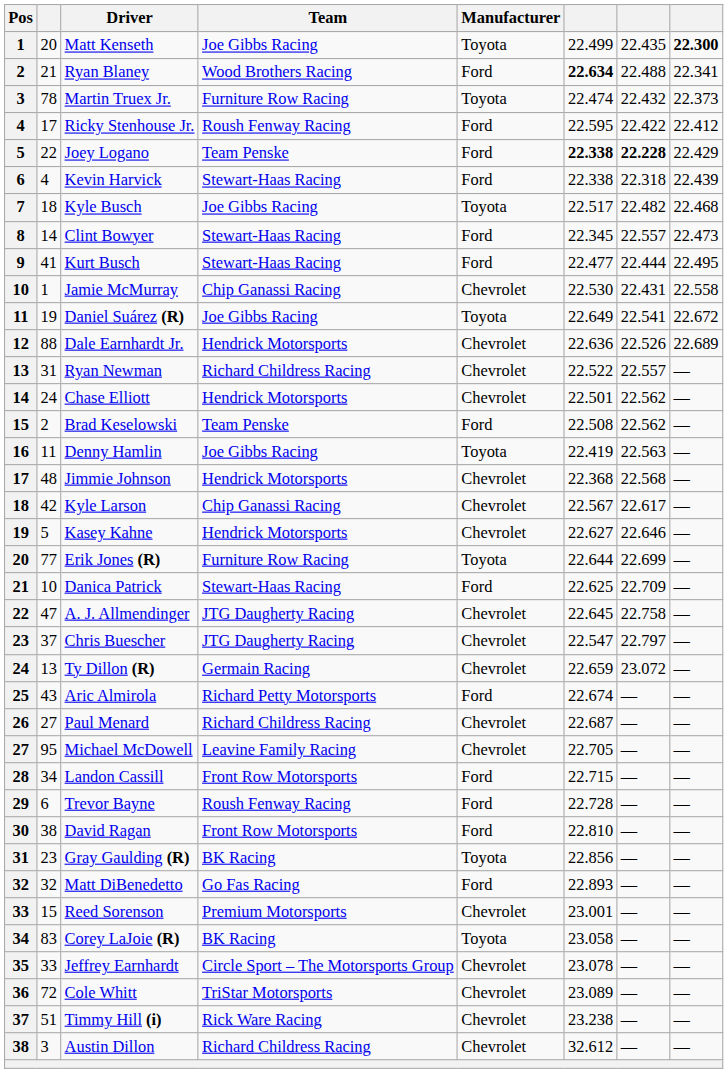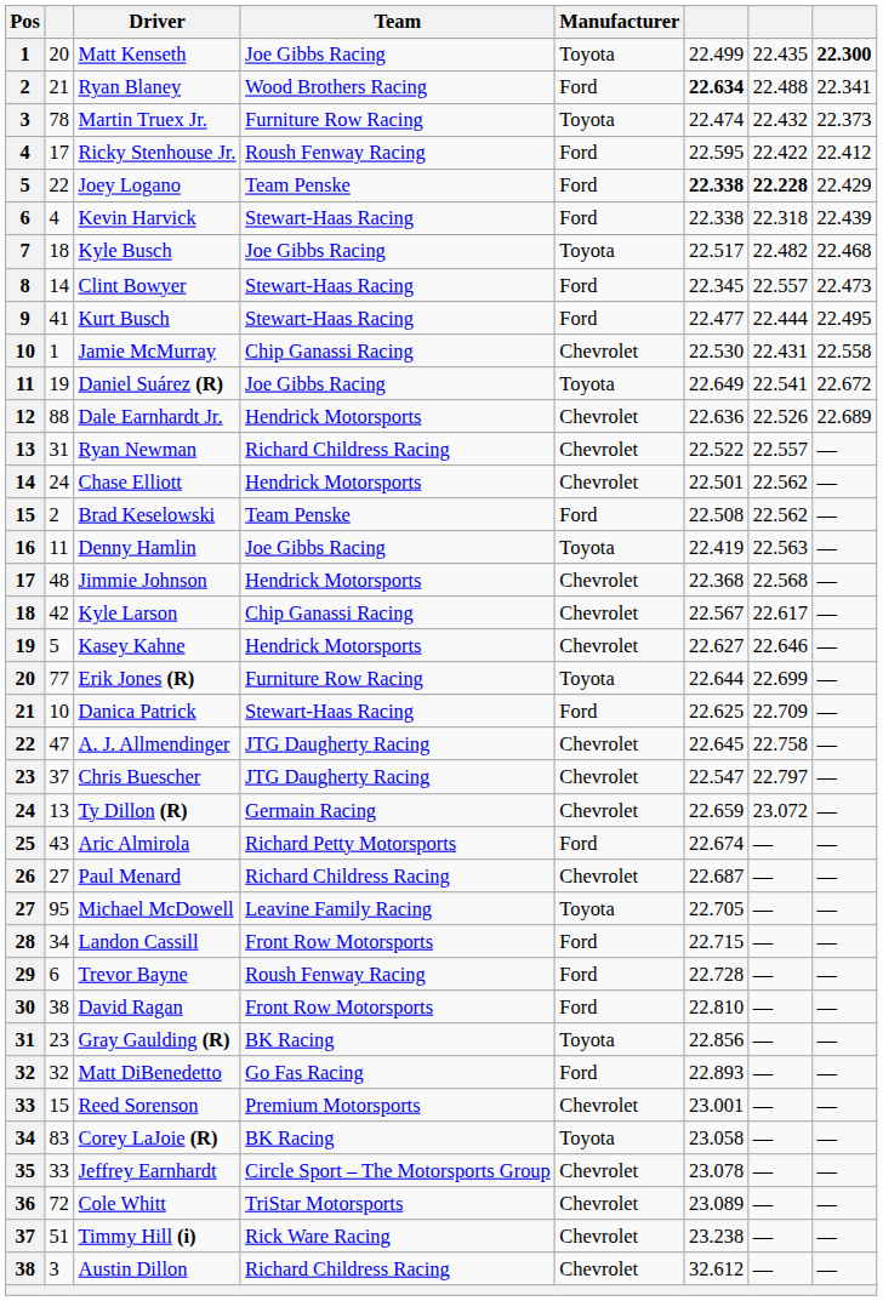Michael McDowell | Manufacturer: Chevrolet -> Toyota
